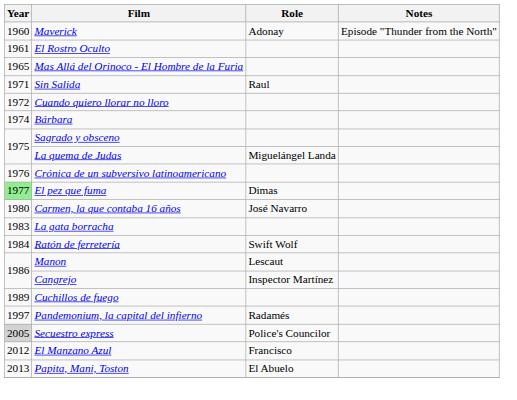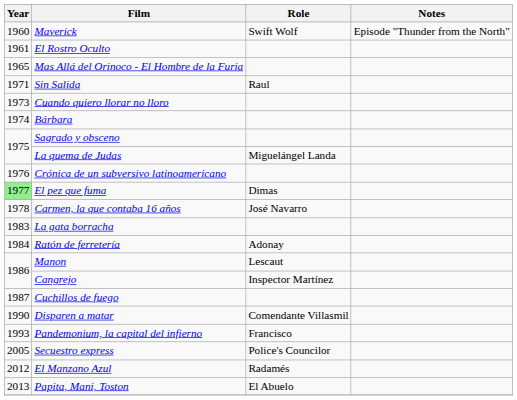Maverick | Role: Adonay -> Swift Wolf
Cuando quiero llorar no lloro | Year: 1972 -> 1973
Carmen, la que contaba 16 años | Year: 1980 -> 1978
Ratón de ferretería | Role: Swift Wolf -> Adonay
Cuchillos de fuego | Year: 1989 -> 1987
+ row: 1990 | Disparen a matar | Comendante Villasmil
Pandemonium, la capital del infierno | Year: 1997 -> 1993
Pandemonium, la capital del infierno | Role: Radamés -> Francisco
Secuestro express | Year: lightgrey background -> no background
El Manzano Azul | Role: Francisco -> Radamés
